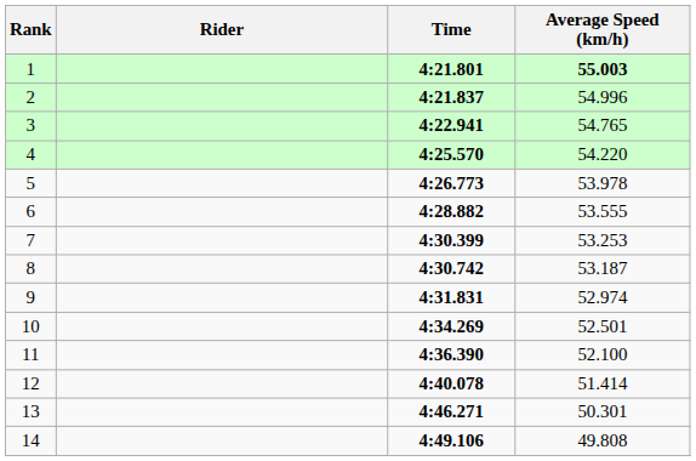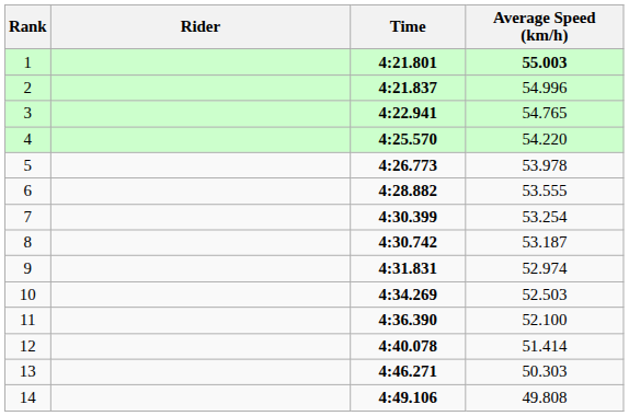7 | Average Speed (km/h): 53.253 -> 53.254
10 | Average Speed (km/h): 52.501 -> 52.503
13 | Average Speed (km/h): 50.301 -> 50.303
